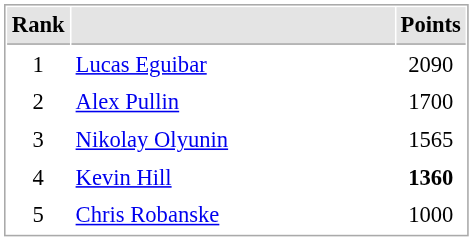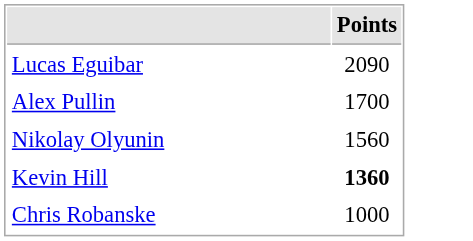- column: Rank | 1 | 2 | 3 | 4 | 5
Nikolay Olyunin | Points: 1565 -> 1560
